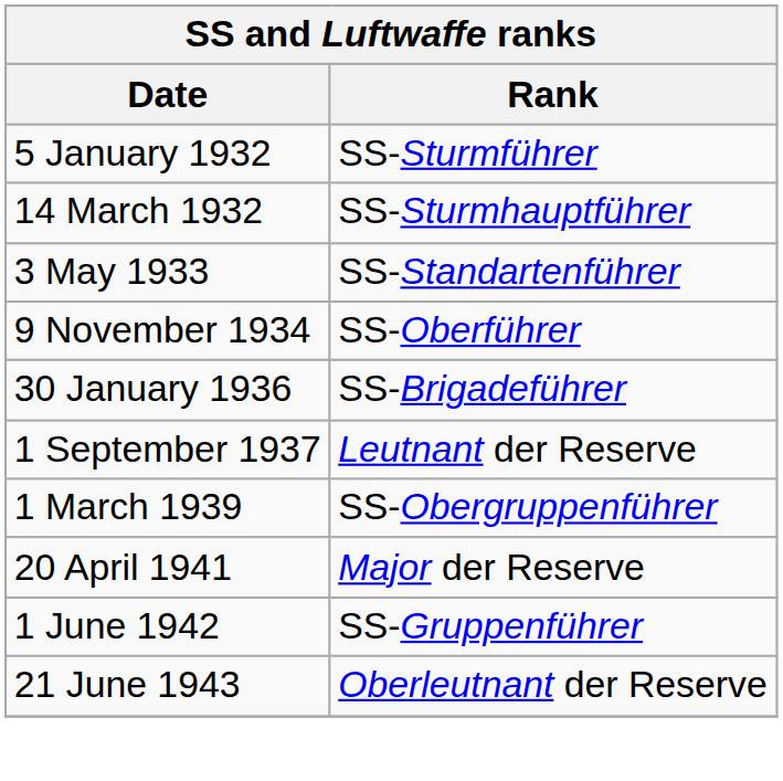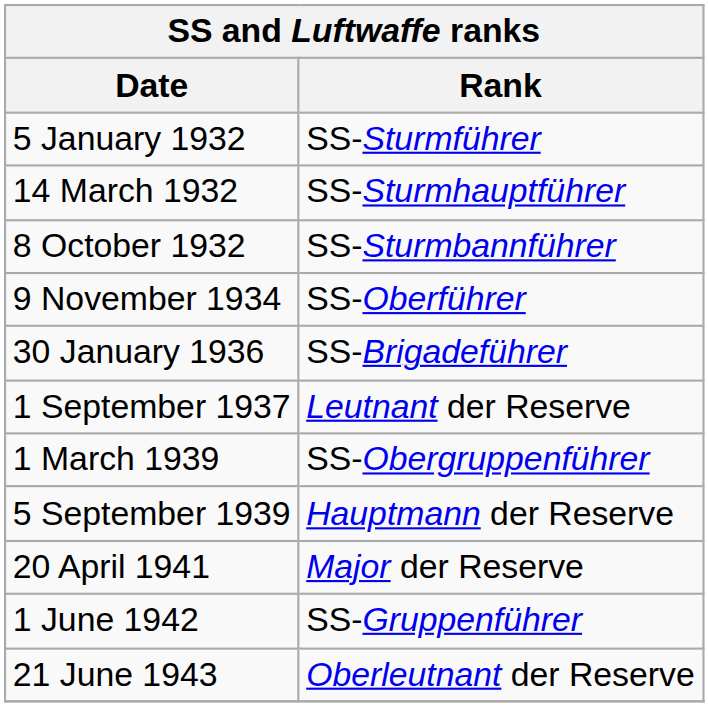+ row: 8 October 1932 | SS-Sturmbannführer
- row: 3 May 1933 | SS-Standartenführer
+ row: 5 September 1939 | Hauptmann der Reserve
